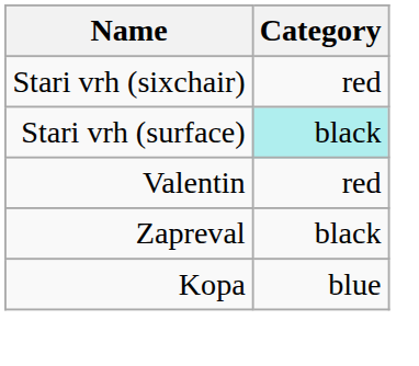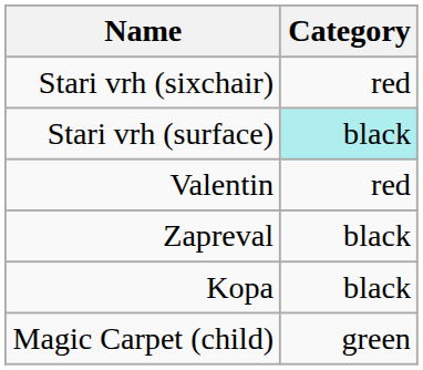Kopa | Category: blue -> black
+ row: Magic Carpet (child) | green
